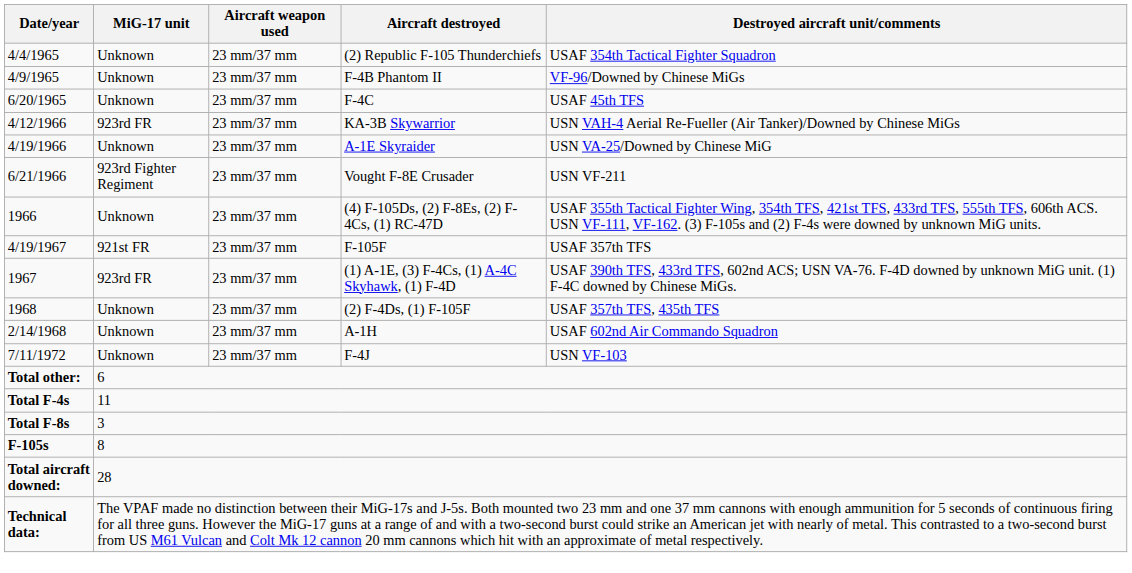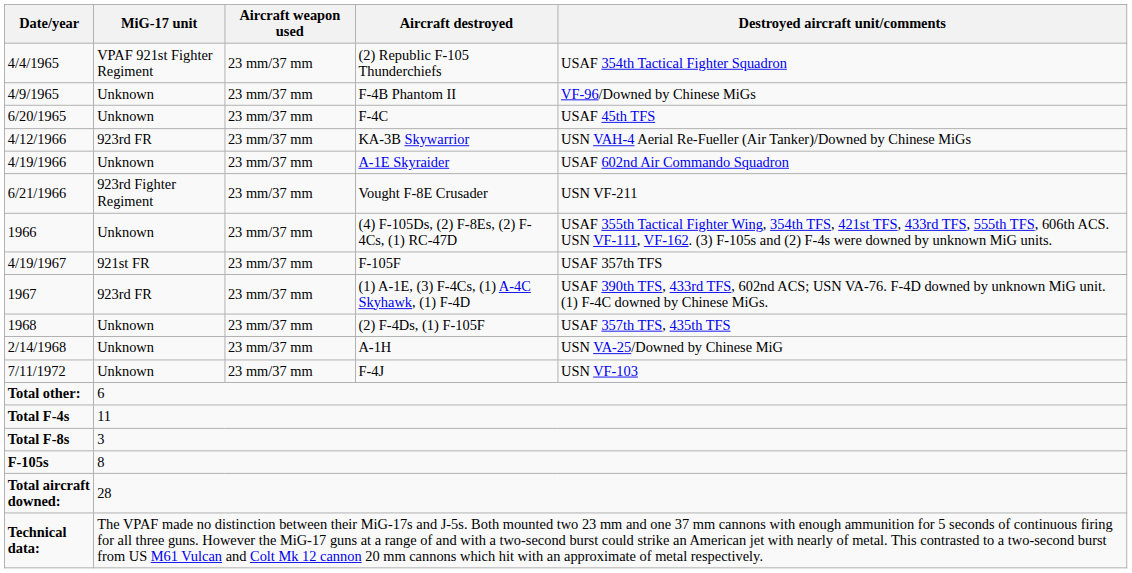(2) Republic F-105 Thunderchiefs | MiG-17 unit: Unknown -> VPAF 921st Fighter Regiment
A-1E Skyraider | Destroyed aircraft unit/comments: USN VA-25/Downed by Chinese MiG -> USAF 602nd Air Commando Squadron
A-1H | Destroyed aircraft unit/comments: USAF 602nd Air Commando Squadron -> USN VA-25/Downed by Chinese MiG
